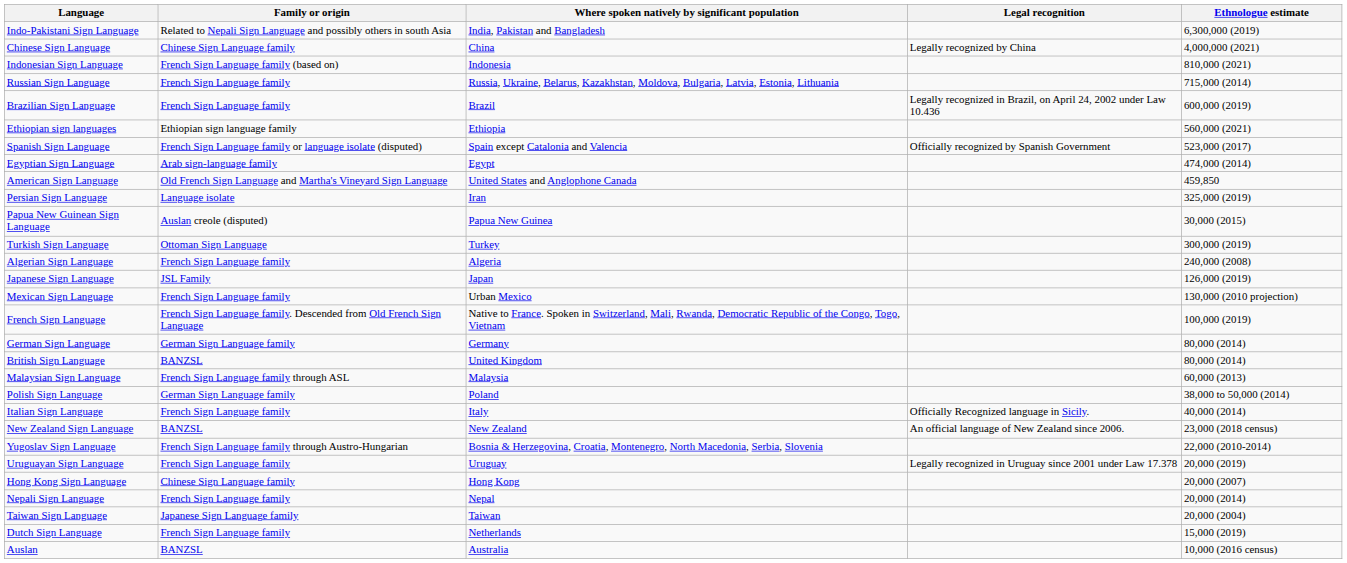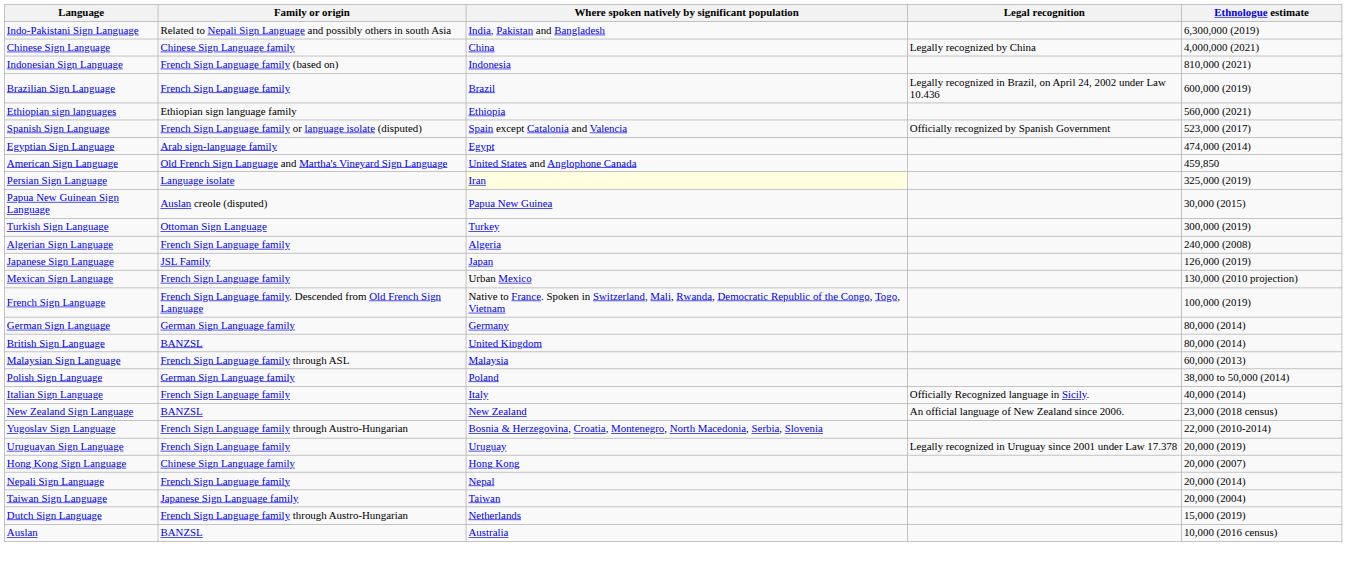- row: Russian Sign Language | French Sign Language family | Russia, Ukraine, Belarus, Kazakhstan, Moldova, Bulgaria, Latvia, Estonia, Lithuania | 715,000 (2014)
Persian Sign Language | Where spoken natively by significant population: no background -> lightyellow background
Dutch Sign Language | Family or origin: French Sign Language family -> French Sign Language family through Austro-Hungarian
